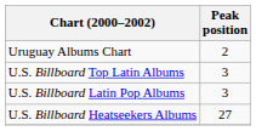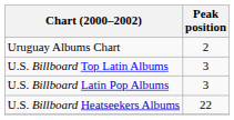U.S. Billboard Heatseekers Albums | Peak position: 27 -> 22
